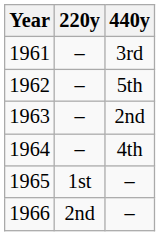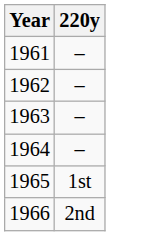- column: 440y | 3rd | 5th | 2nd | 4th | – | –
